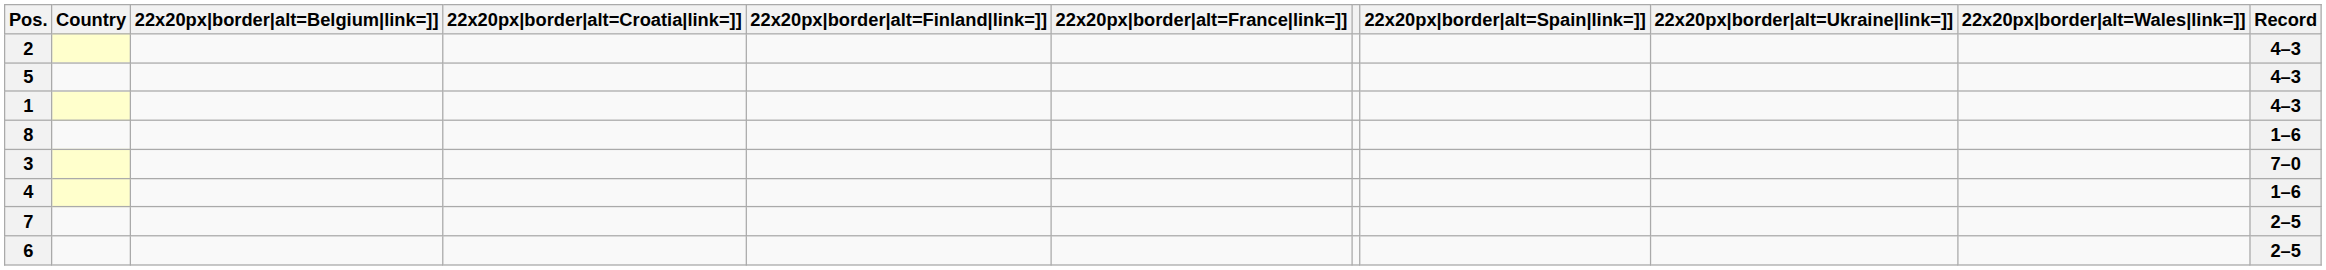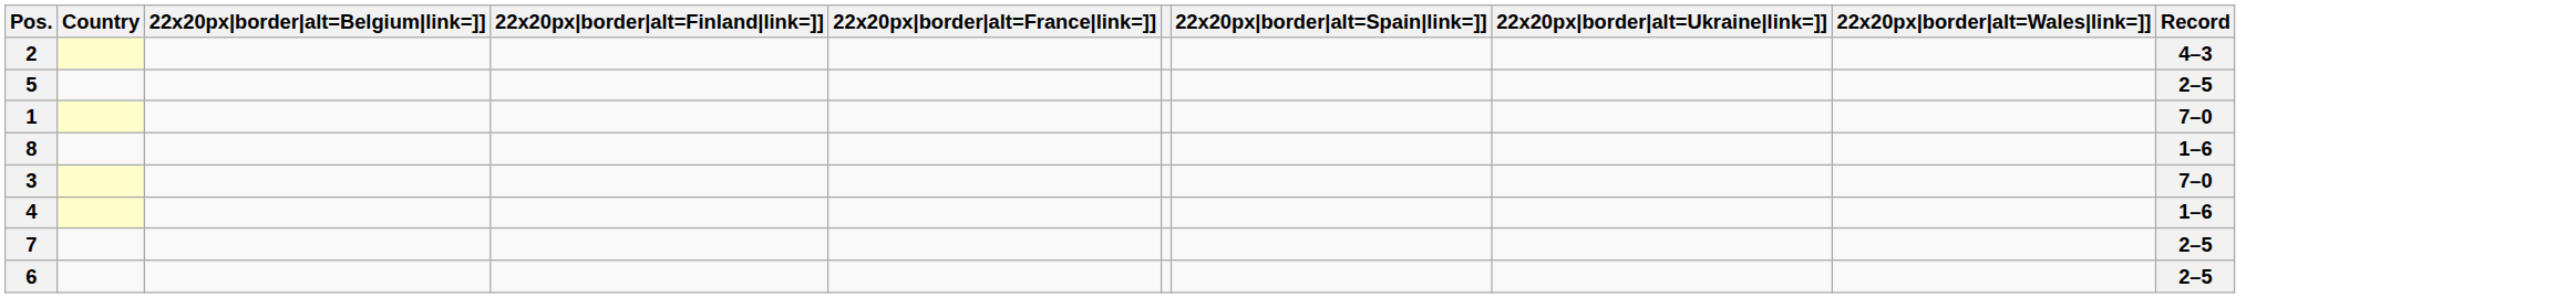- column: 22x20px|border|alt=Croatia|link=]]
5 | Record: 4–3 -> 2–5
1 | Record: 4–3 -> 7–0
